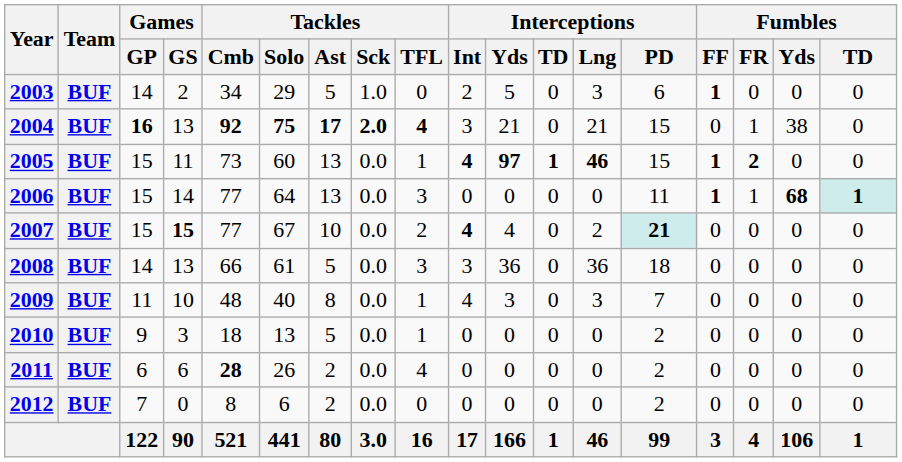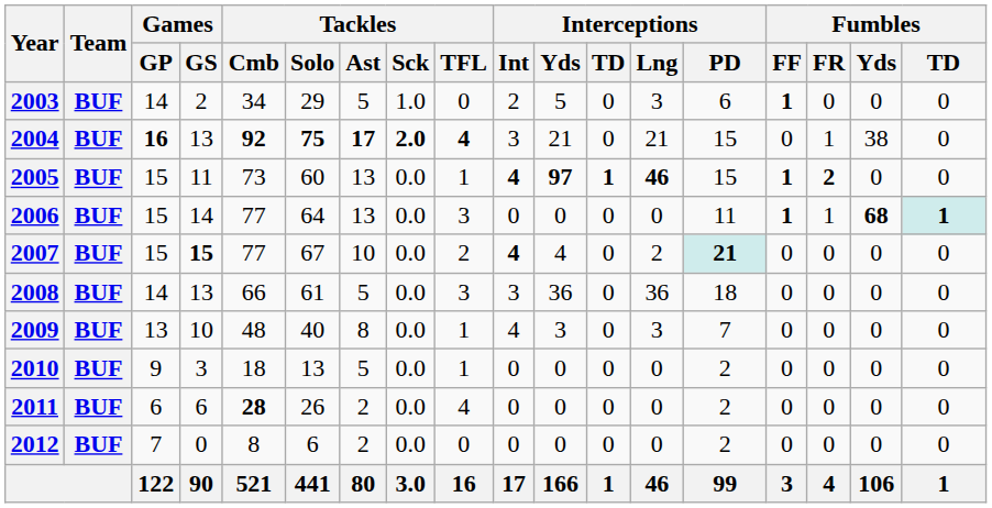2009 | Games / GP: 11 -> 13
